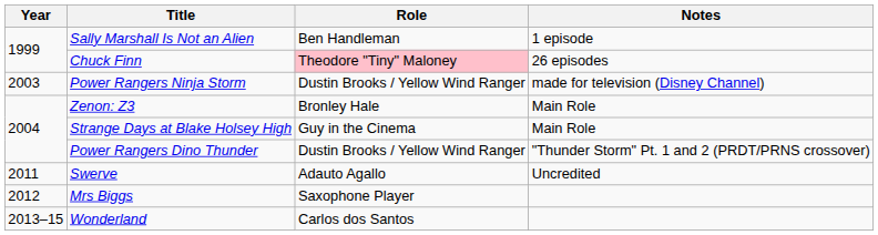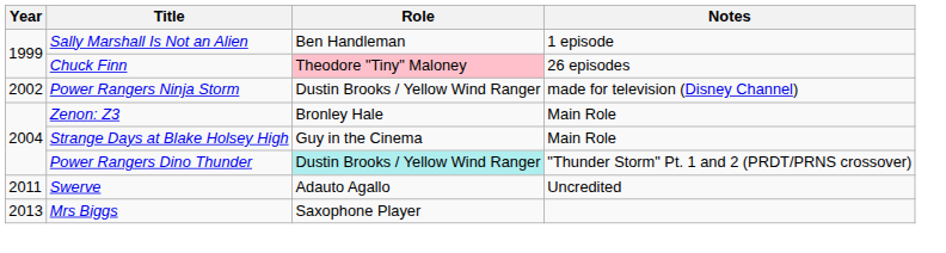Power Rangers Ninja Storm | Year: 2003 -> 2002
Power Rangers Dino Thunder | Role: no background -> paleturquoise background
Mrs Biggs | Year: 2012 -> 2013
- row: 2013–15 | Wonderland | Carlos dos Santos
